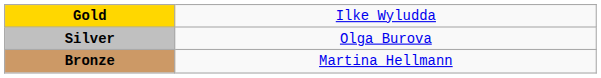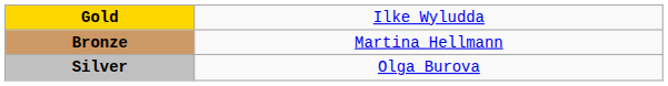rows swapped: Silver <-> Bronze
